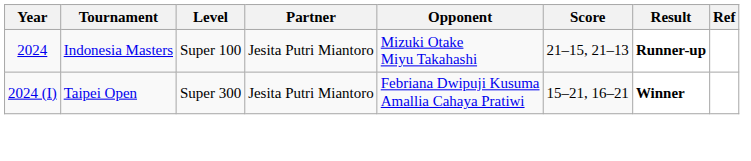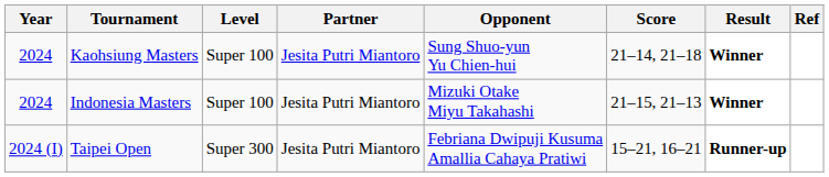+ row: 2024 | Kaohsiung Masters | Super 100 | Jesita Putri Miantoro | Sung Shuo-yun Yu Chien-hui | 21–14, 21–18 | Winner
Indonesia Masters | Result: Runner-up -> Winner
Taipei Open | Result: Winner -> Runner-up
